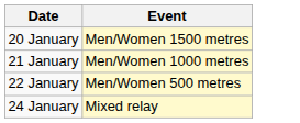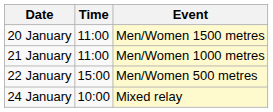+ column: Time | 11:00 | 11:00 | 15:00 | 10:00
